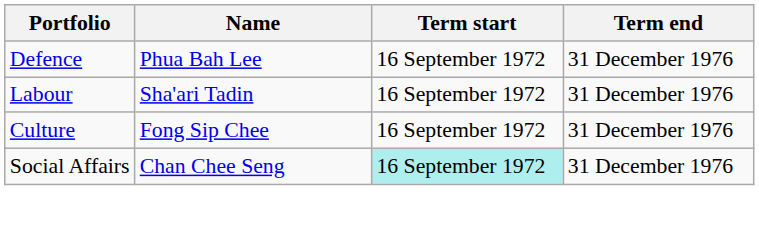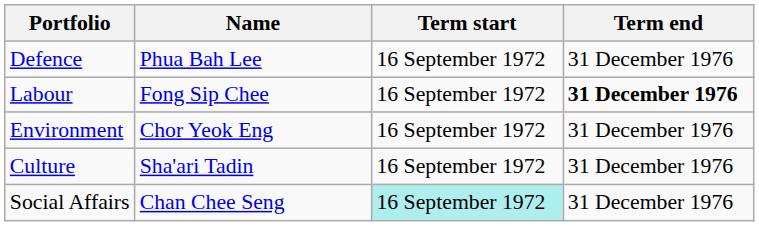Labour | Name: Sha'ari Tadin -> Fong Sip Chee
Labour | Term end: normal -> bold
+ row: Environment | Chor Yeok Eng | 16 September 1972 | 31 December 1976
Culture | Name: Fong Sip Chee -> Sha'ari Tadin
